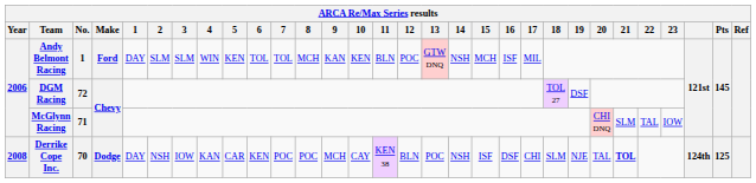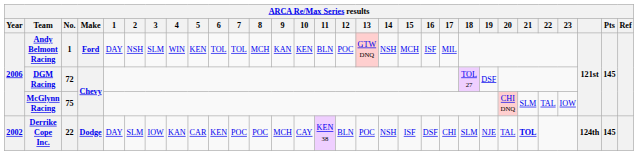Andy Belmont Racing | 2: SLM -> NSH
McGlynn Racing | No.: 71 -> 75
Derrike Cope Inc. | Year: 2008 -> 2002
Derrike Cope Inc. | No.: 70 -> 22
Derrike Cope Inc. | 2: NSH -> SLM
Derrike Cope Inc. | Pts: 125 -> 145
